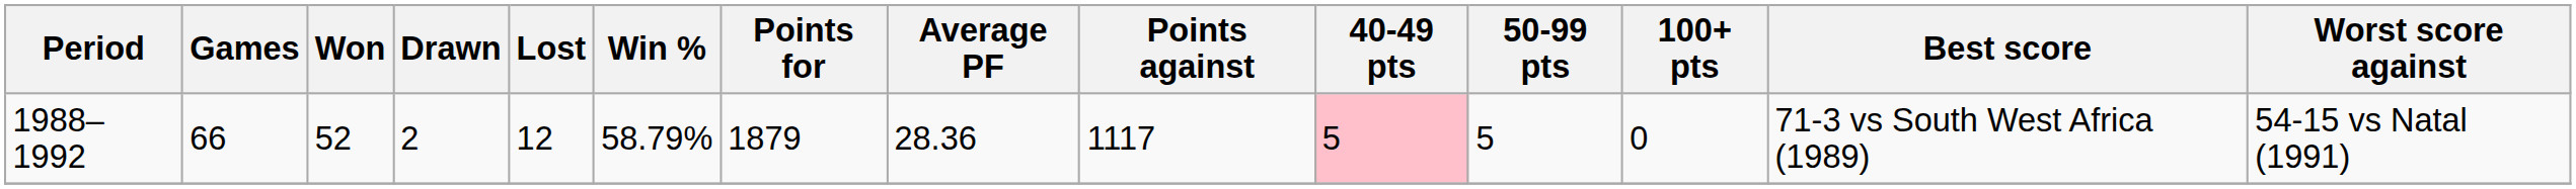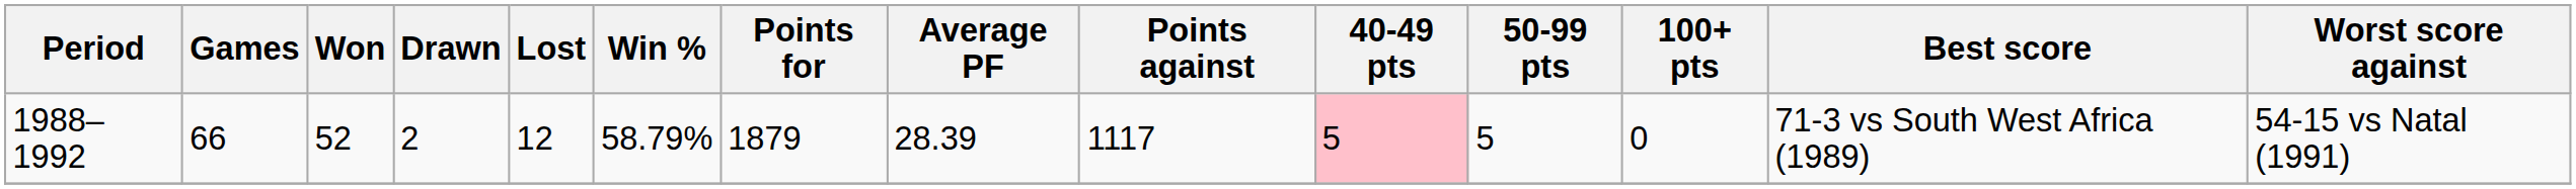1988–1992 | Average PF: 28.36 -> 28.39
